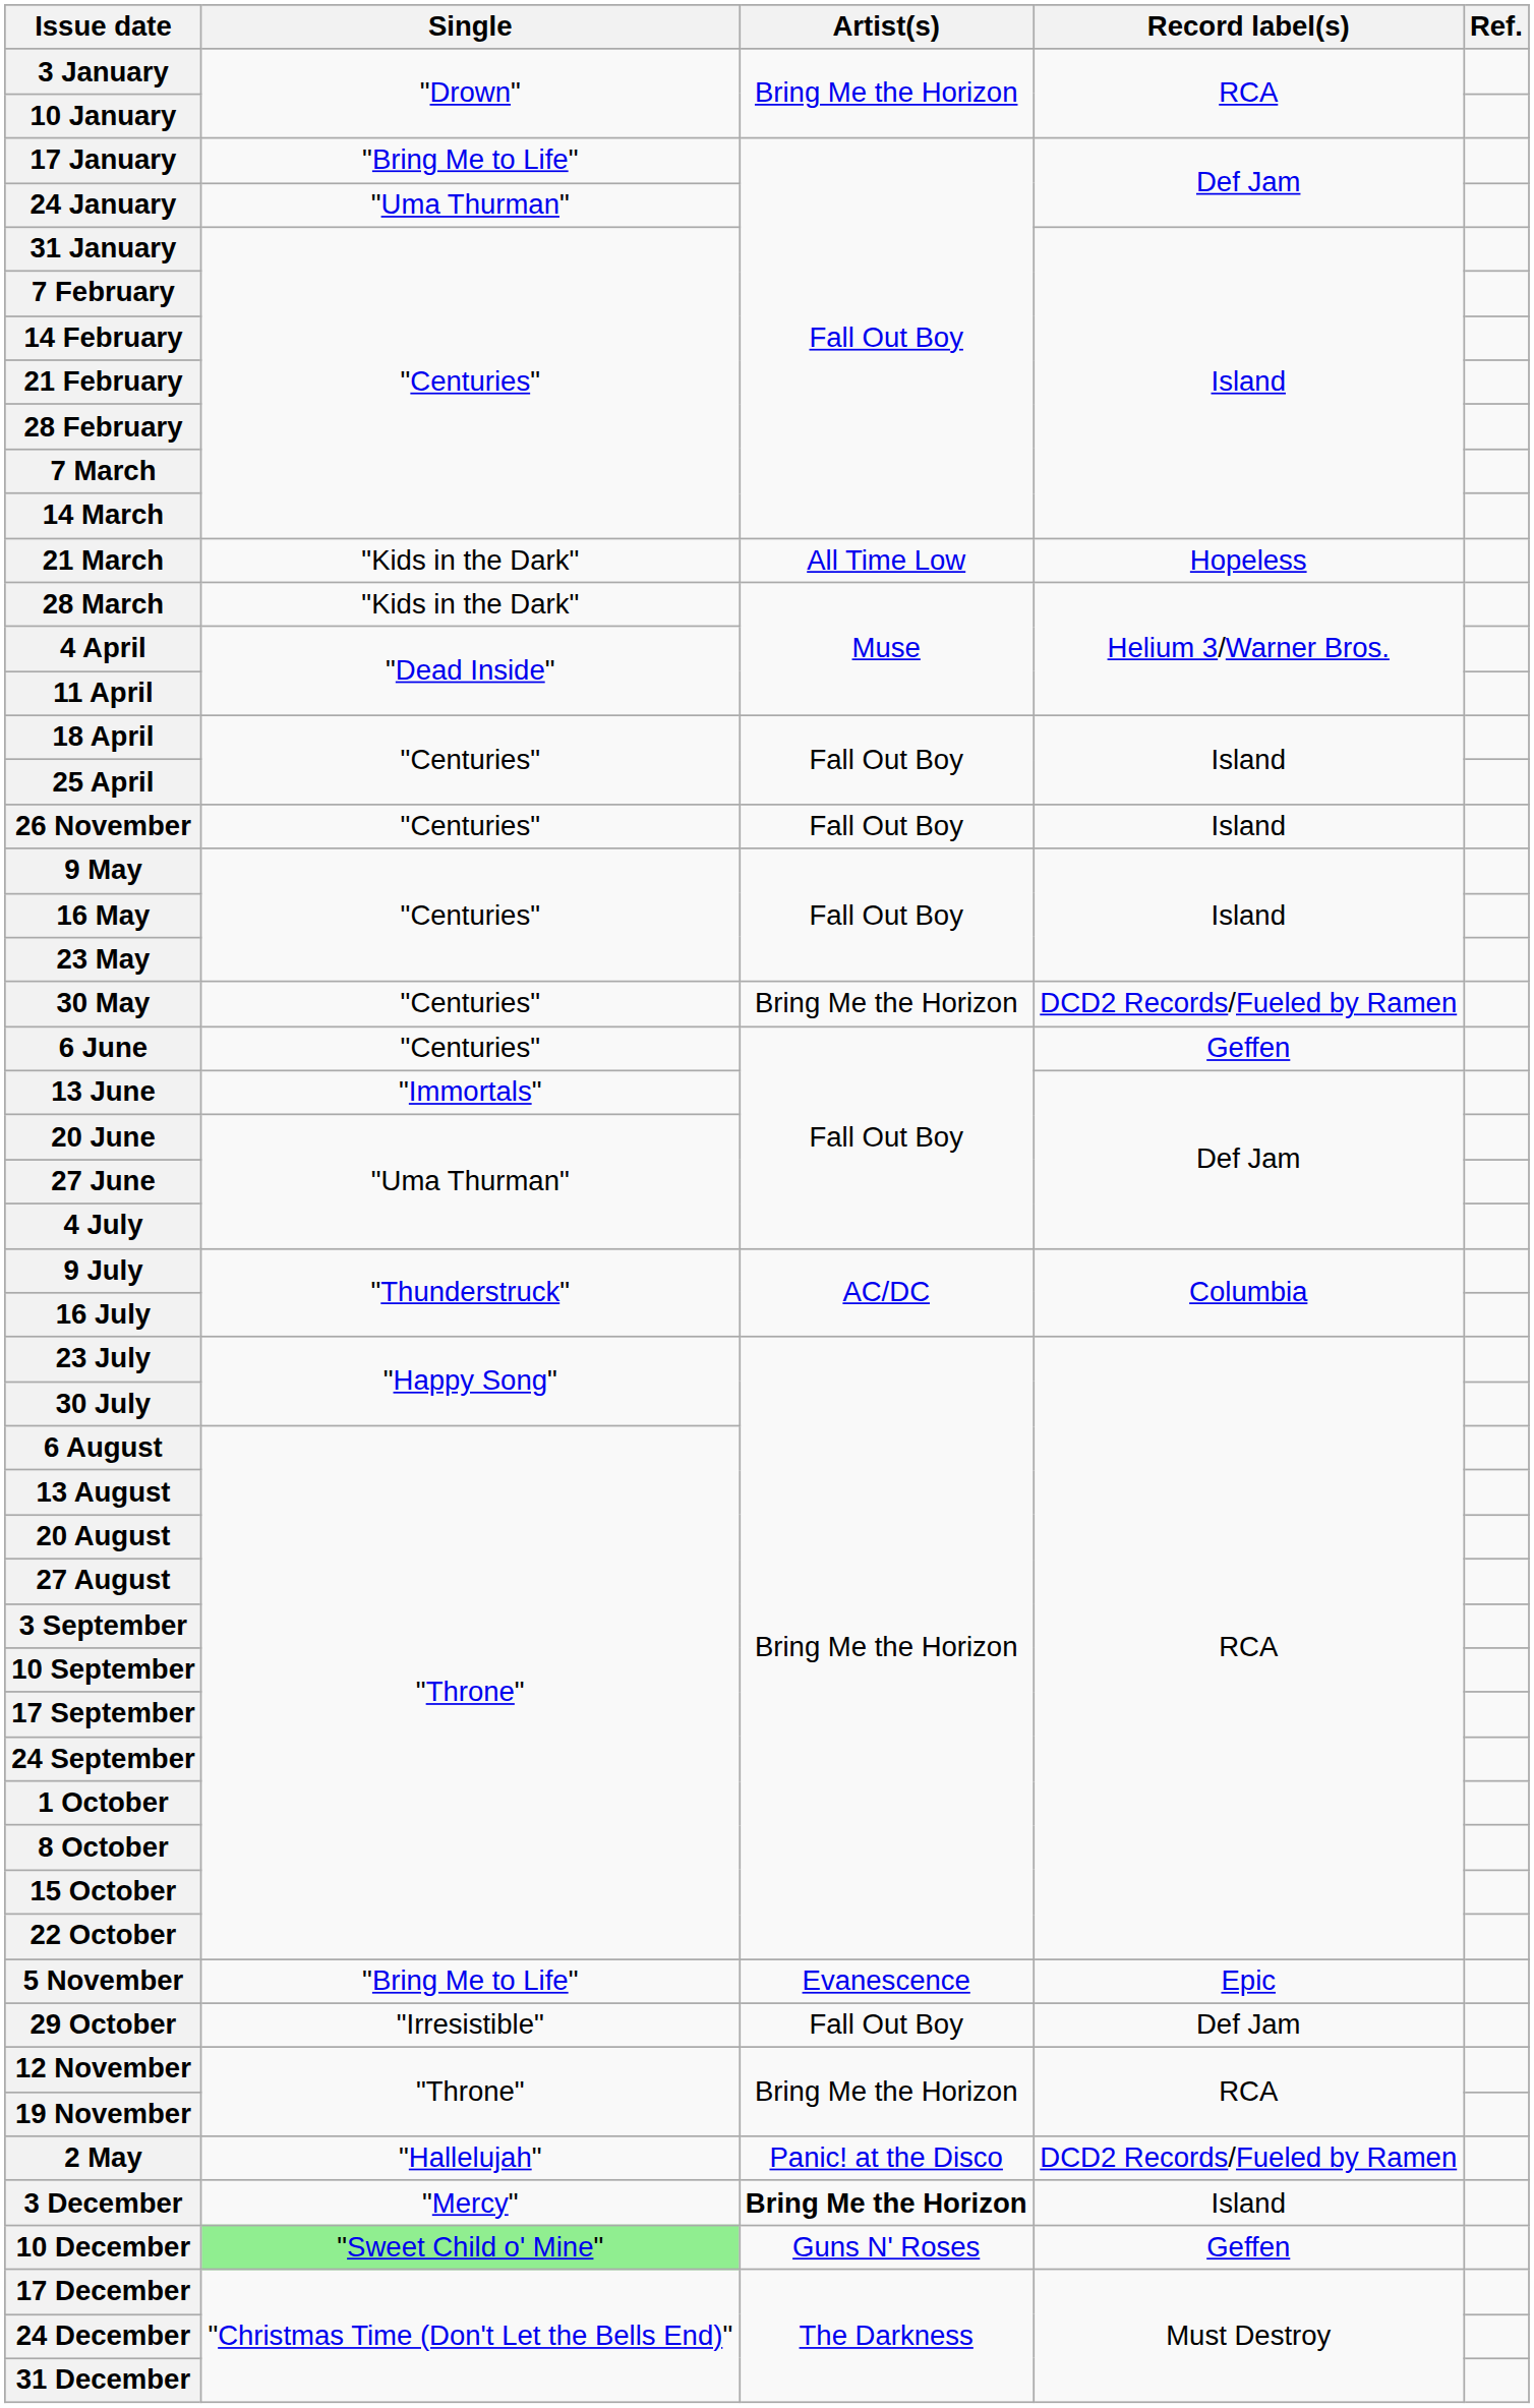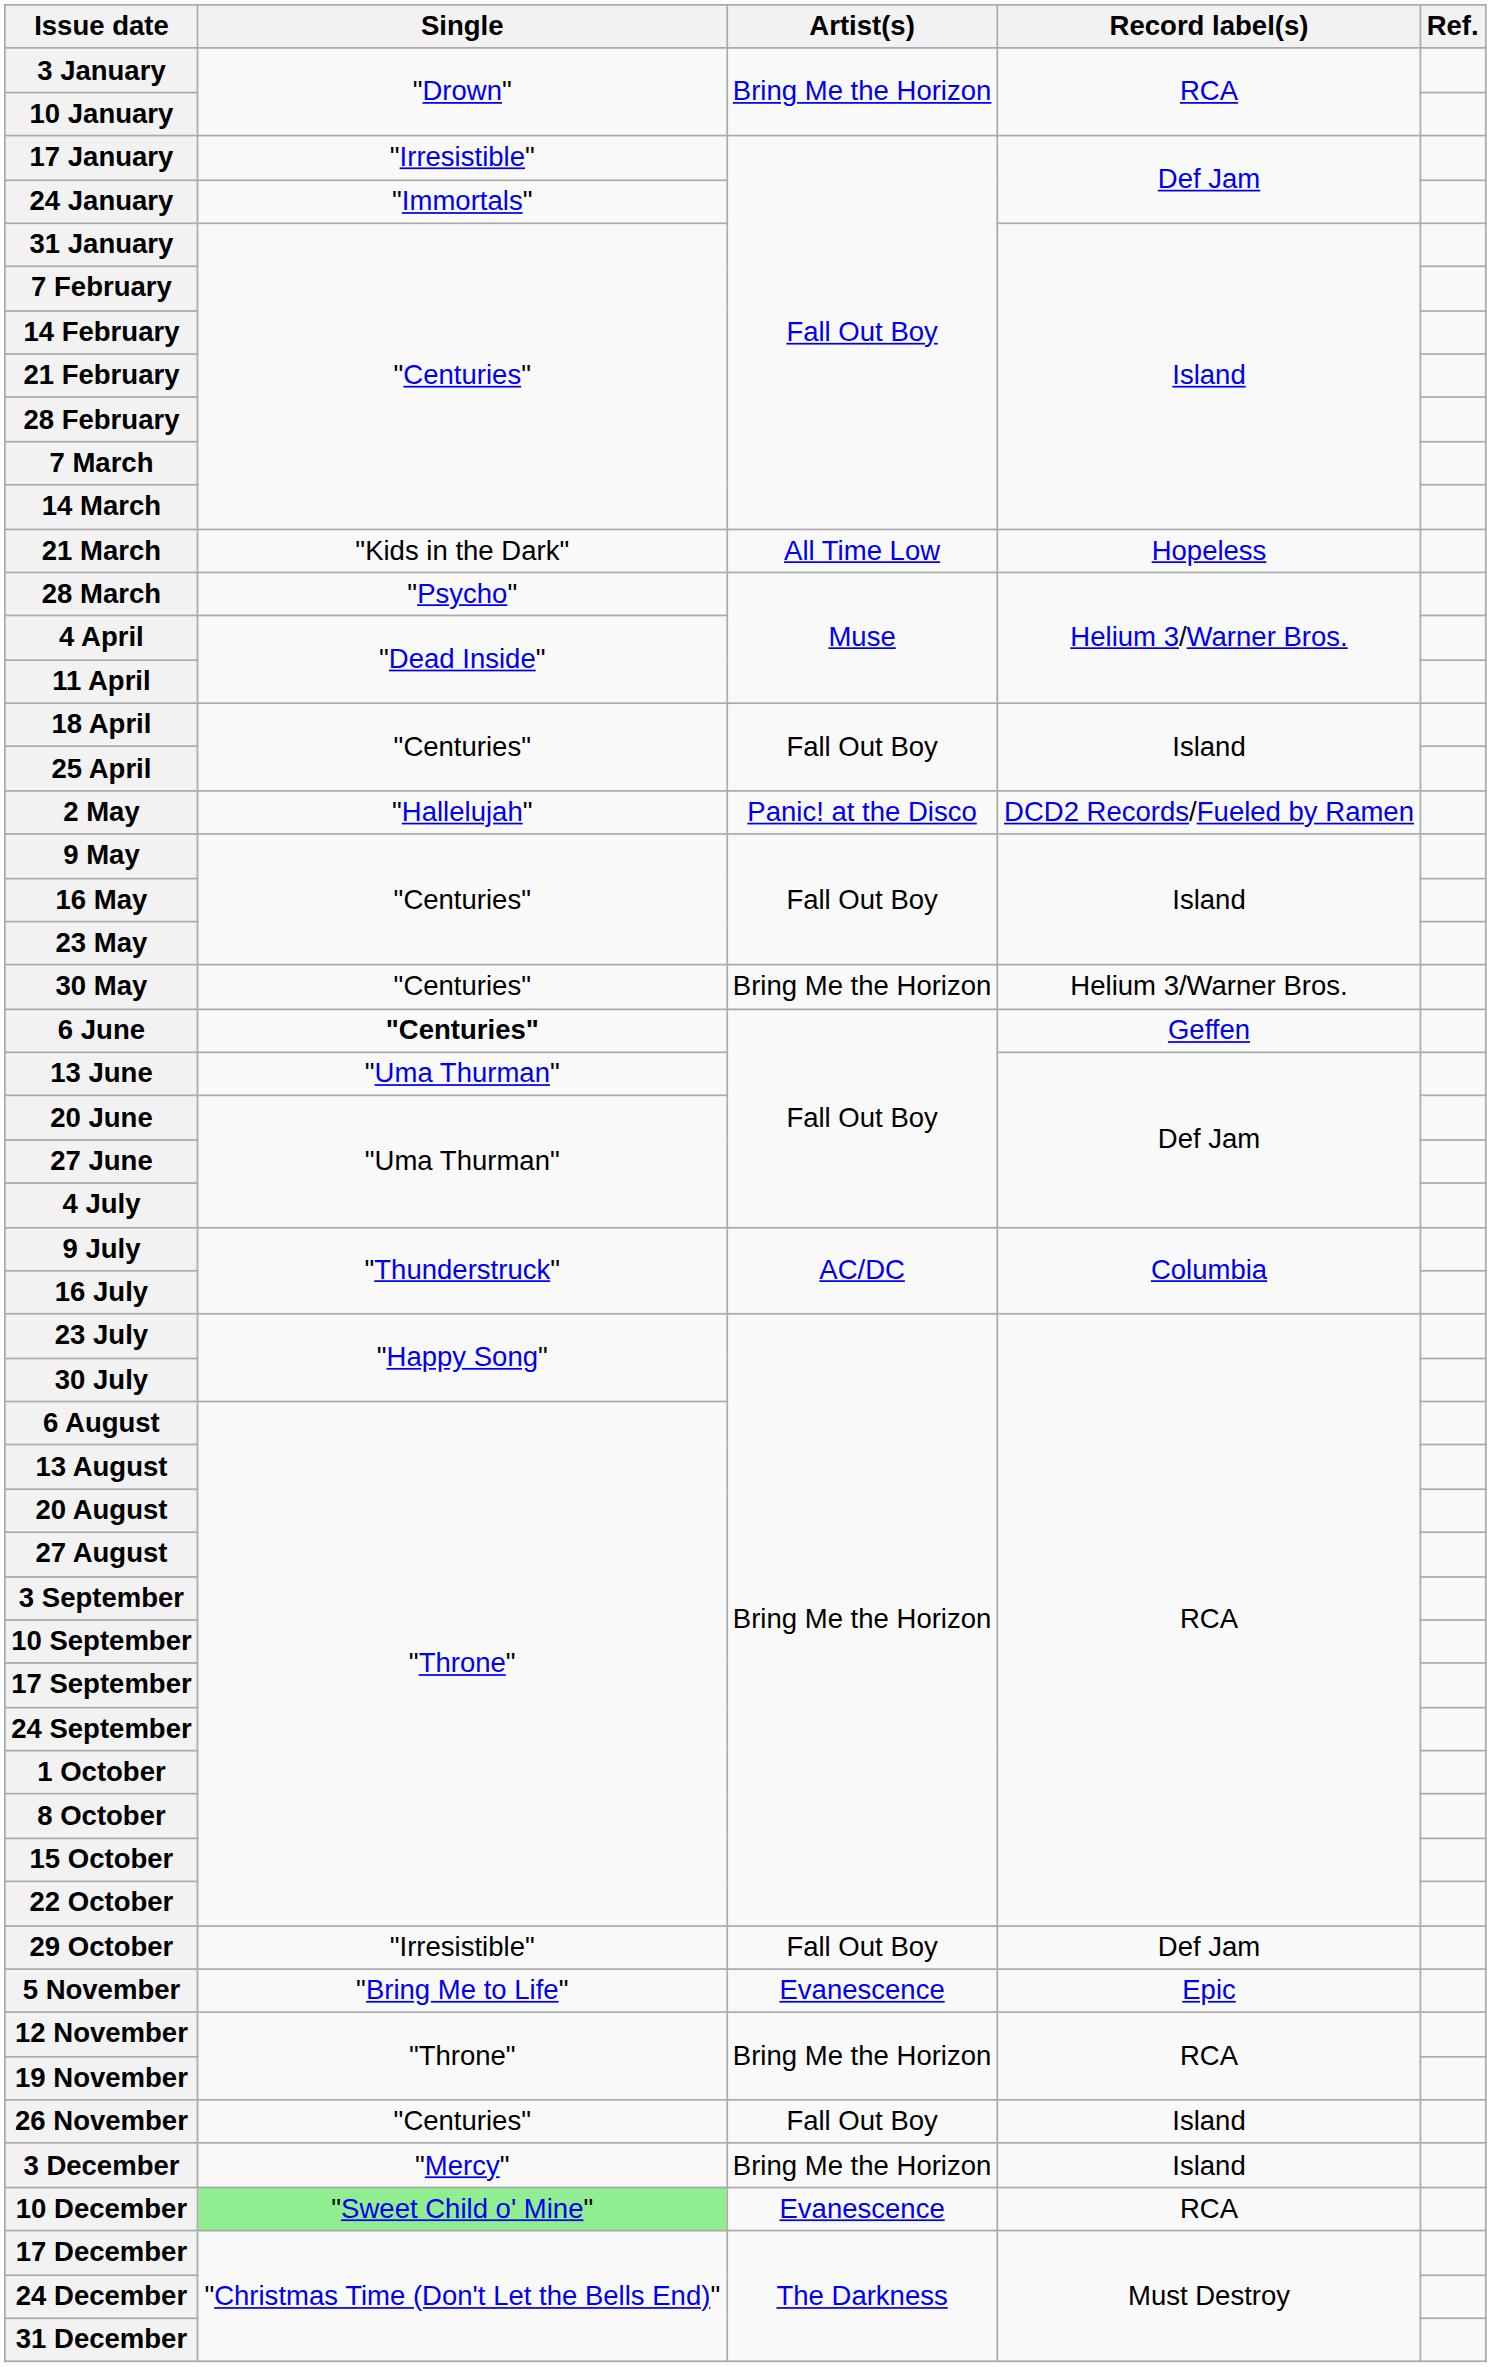17 January | Single: "Bring Me to Life" -> "Irresistible"
24 January | Single: "Uma Thurman" -> "Immortals"
28 March | Single: "Kids in the Dark" -> "Psycho"
rows swapped: 2 May <-> 26 November
30 May | Record label(s): DCD2 Records/Fueled by Ramen -> Helium 3/Warner Bros.
6 June | Single: normal -> bold
13 June | Single: "Immortals" -> "Uma Thurman"
rows swapped: 29 October <-> 5 November
3 December | Artist(s): bold -> normal
10 December | Artist(s): Guns N' Roses -> Evanescence
10 December | Record label(s): Geffen -> RCA
